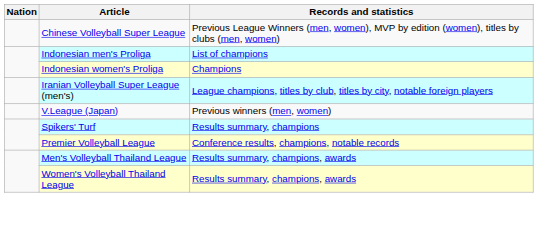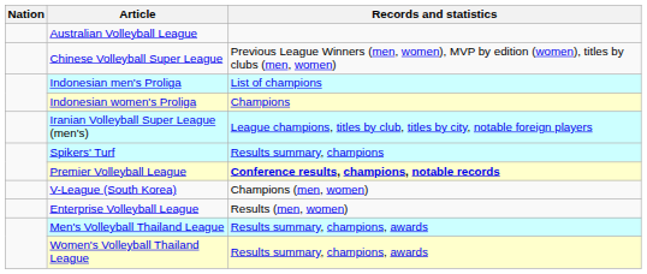+ row: Australian Volleyball League
- row: V.League (Japan) | Previous winners (men, women)
Premier Volleyball League | Records and statistics: normal -> bold
+ row: V-League (South Korea) | Champions (men, women)
+ row: Enterprise Volleyball League | Results (men, women)
